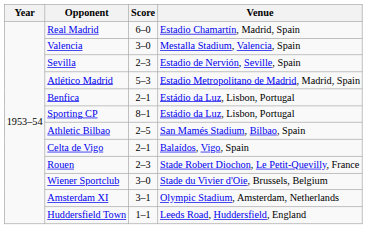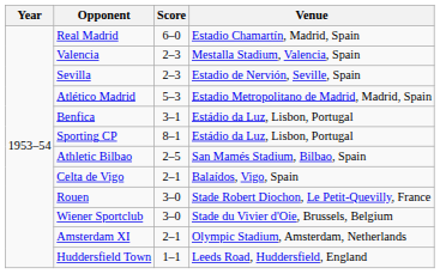Valencia | Score: 3–0 -> 2–3
Benfica | Score: 2–1 -> 3–1
Rouen | Score: 2–3 -> 3–0
Amsterdam XI | Score: 3–1 -> 2–1
